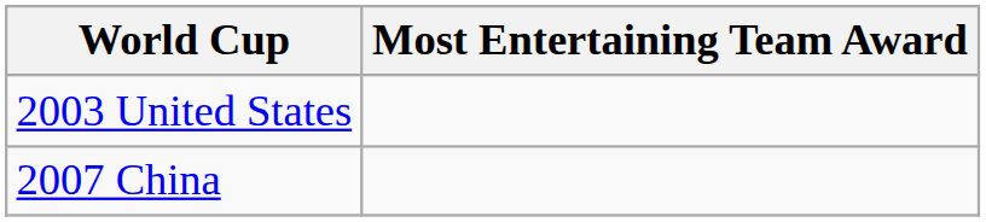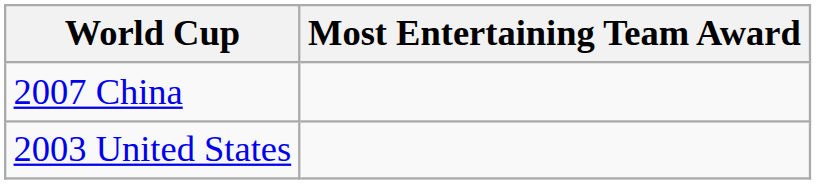rows swapped: 2003 United States <-> 2007 China
